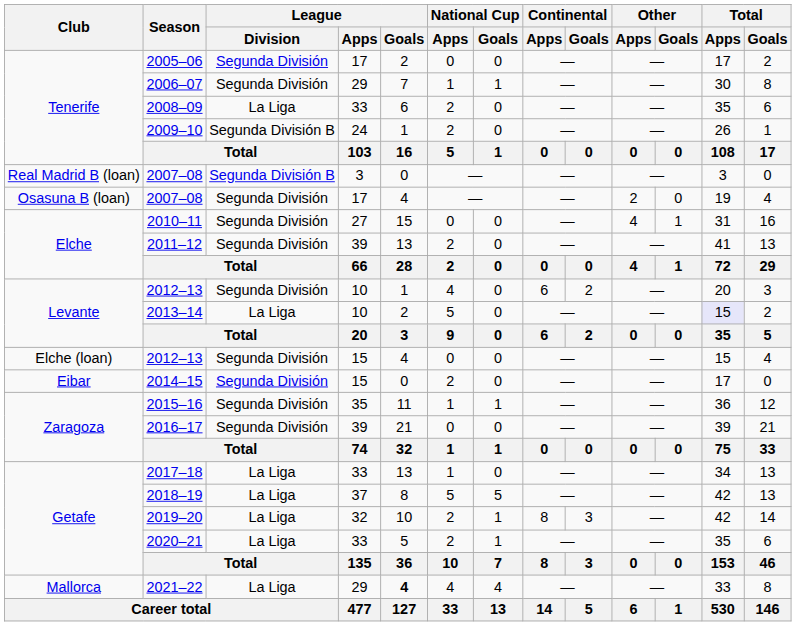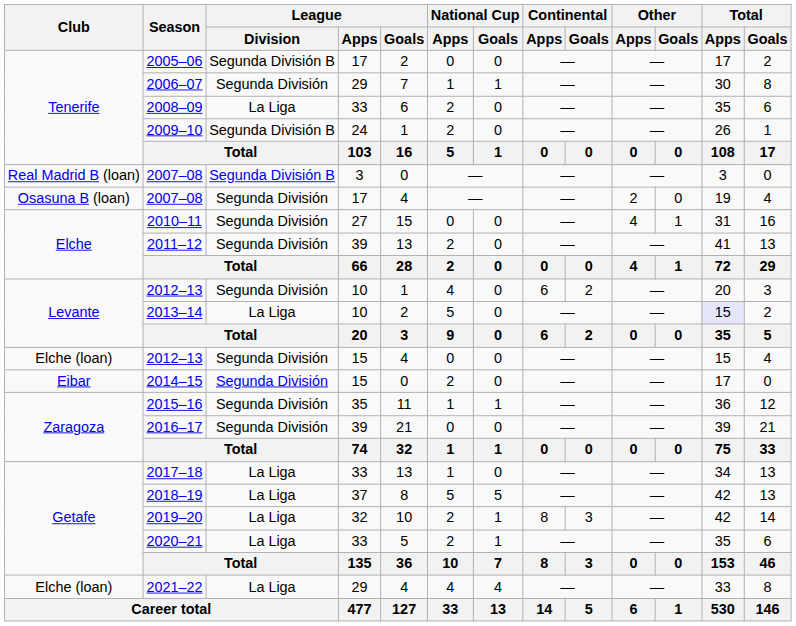2005–06 | League / Division: Segunda División -> Segunda División B
2021–22 | Club: Mallorca -> Elche (loan)
2021–22 | League / Goals: bold -> normal
